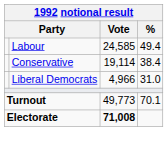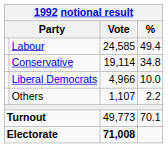Conservative | %: 38.4 -> 34.8
Liberal Democrats | %: 31.0 -> 10.0
+ row: Others | 1,107 | 2.2
